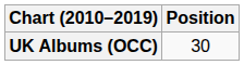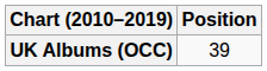UK Albums (OCC) | Position: 30 -> 39
